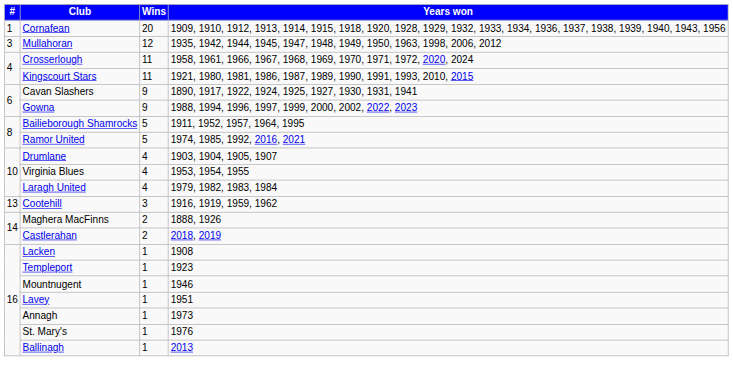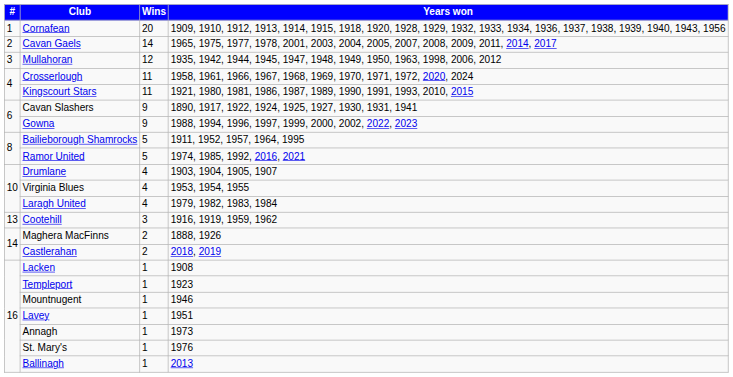+ row: 2 | Cavan Gaels | 14 | 1965, 1975, 1977, 1978, 2001, 2003, 2004, 2005, 2007, 2008, 2009, 2011, 2014, 2017
